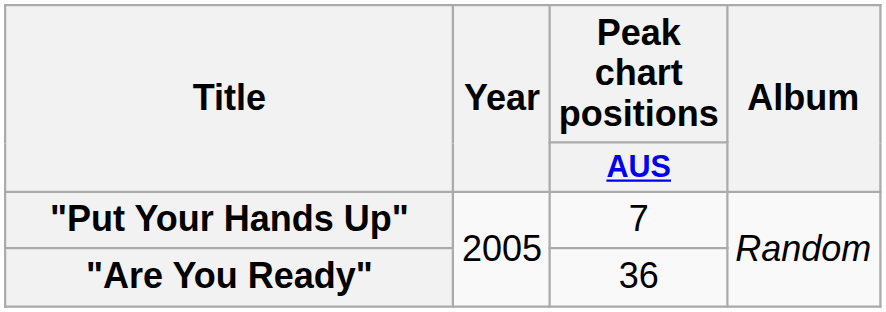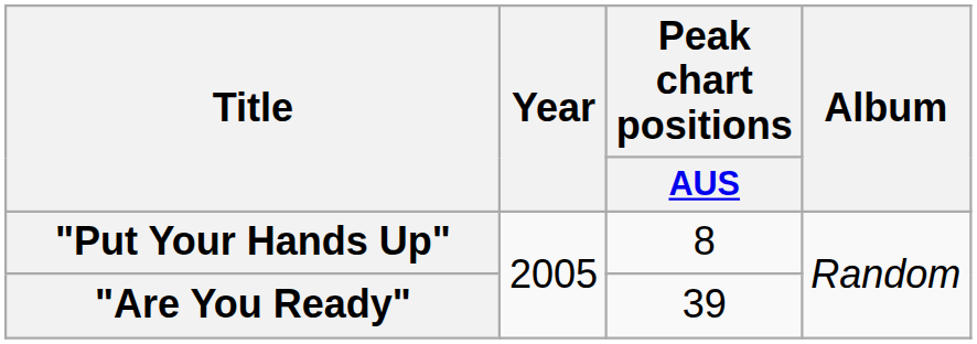"Put Your Hands Up" | Peak chart positions / AUS: 7 -> 8
"Are You Ready" | Peak chart positions / AUS: 36 -> 39
